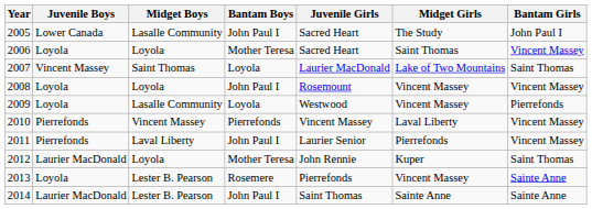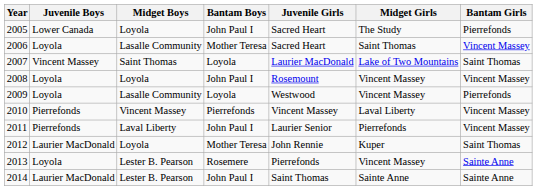2005 | Midget Boys: Lasalle Community -> Loyola
2005 | Bantam Girls: John Paul I -> Pierrefonds
2006 | Midget Boys: Loyola -> Lasalle Community
